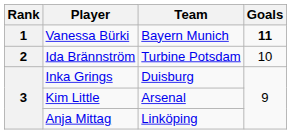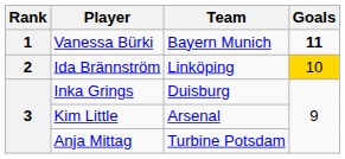Ida Brännström | Team: Turbine Potsdam -> Linköping
Ida Brännström | Goals: no background -> gold background
Anja Mittag | Team: Linköping -> Turbine Potsdam
